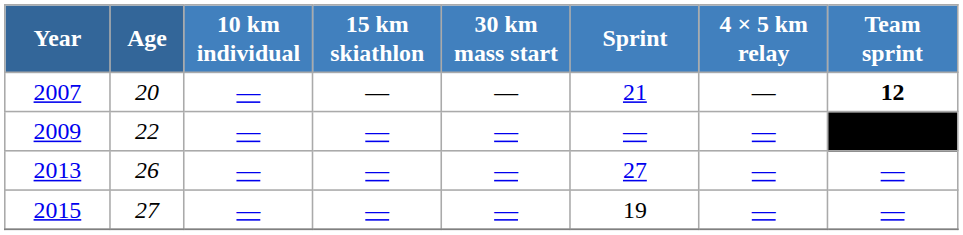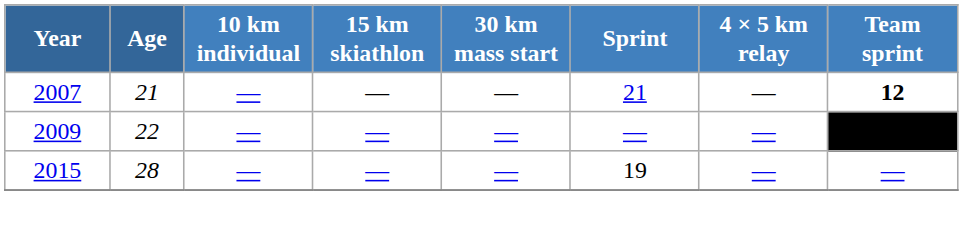2007 | Age: 20 -> 21
- row: 2013 | 26 | — | — | — | 27 | — | —
2015 | Age: 27 -> 28
